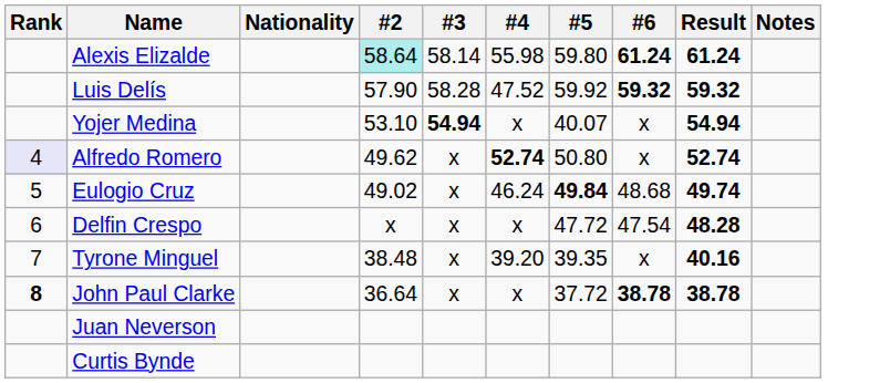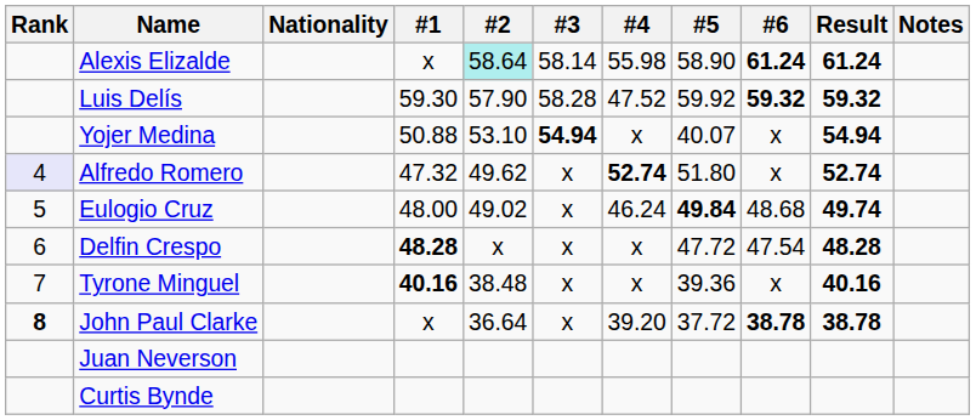+ column: #1 | x | 59.30 | 50.88 | 47.32 | 48.00 | 48.28 | 40.16 | x
Alexis Elizalde | #5: 59.80 -> 58.90
Alfredo Romero | #5: 50.80 -> 51.80
Tyrone Minguel | #4: 39.20 -> x
Tyrone Minguel | #5: 39.35 -> 39.36
John Paul Clarke | #4: x -> 39.20
